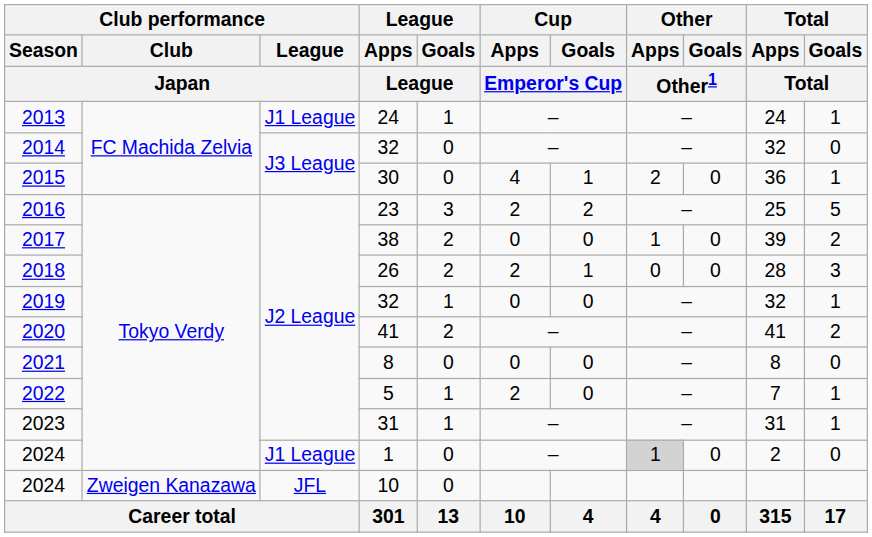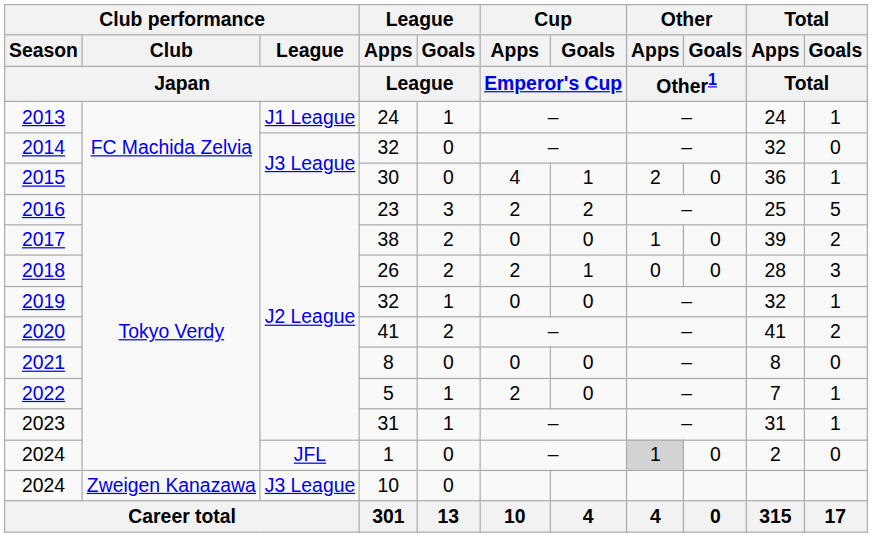2024 / 1 | Club performance / League / Japan: J1 League -> JFL
2024 / 10 | Club performance / League / Japan: JFL -> J3 League
